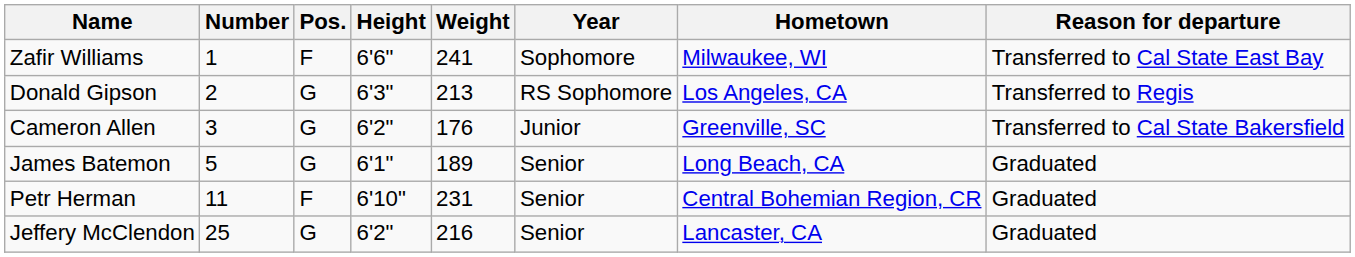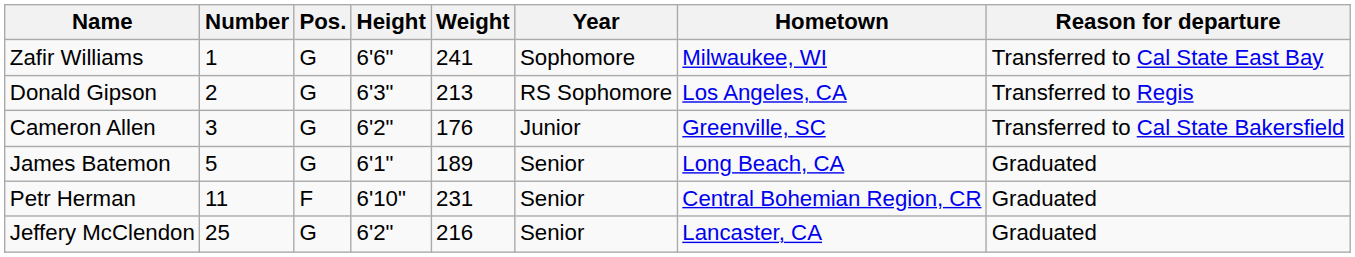Zafir Williams | Pos.: F -> G
